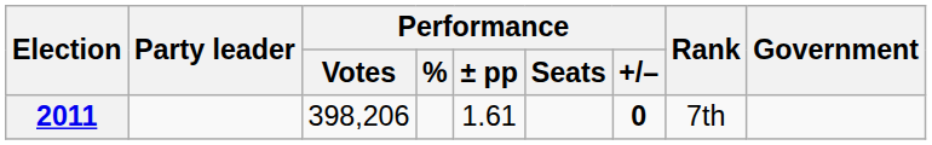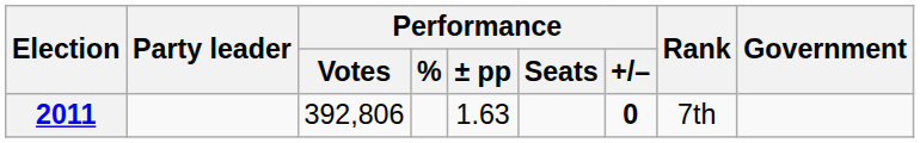2011 | Performance / Votes: 398,206 -> 392,806
2011 | Performance / ± pp: 1.61 -> 1.63
